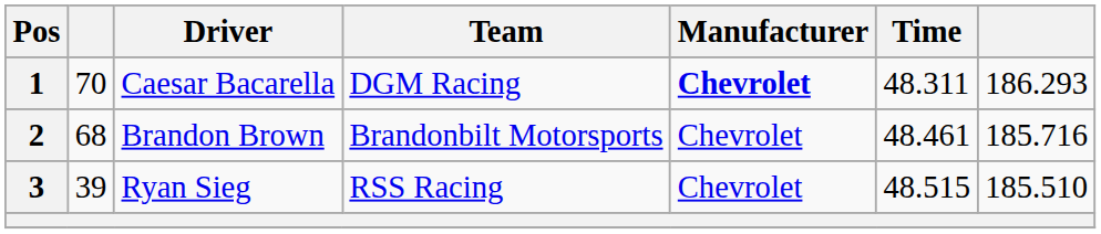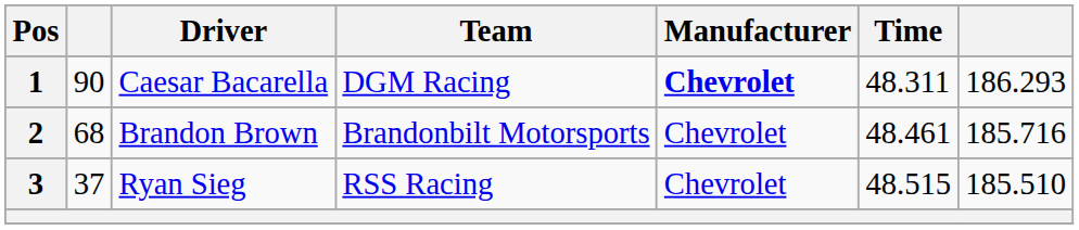1 | column 2: 70 -> 90
3 | column 2: 39 -> 37
